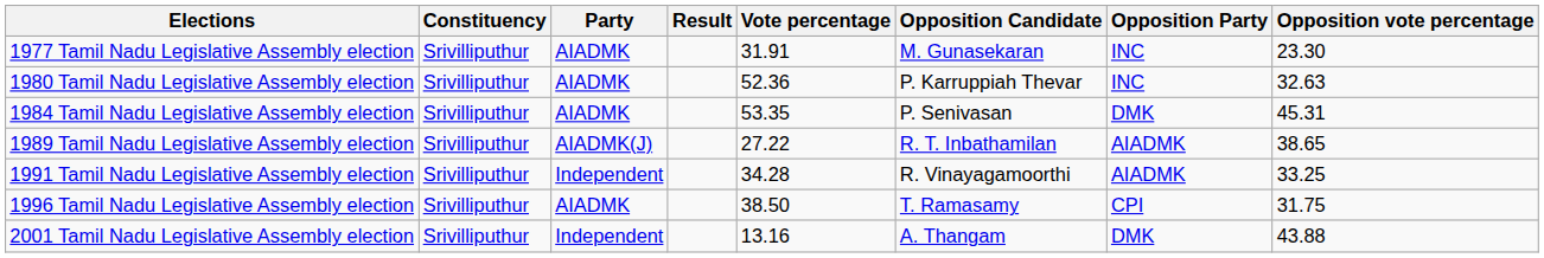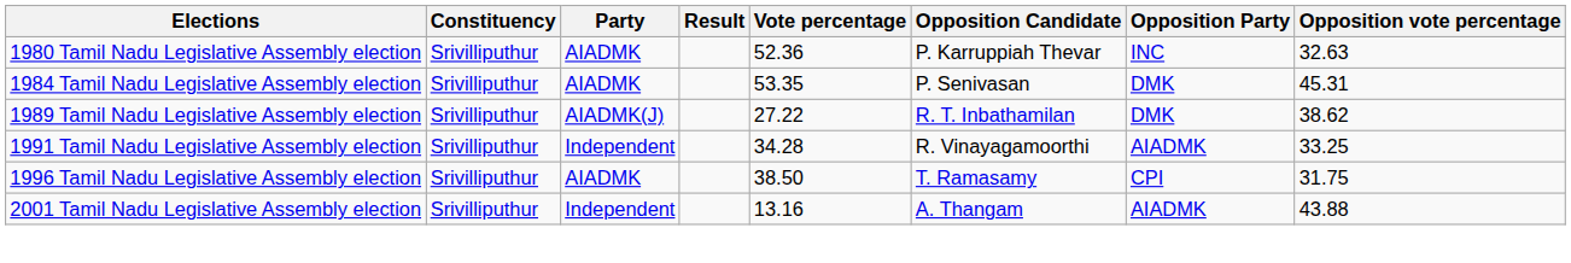- row: 1977 Tamil Nadu Legislative Assembly election | Srivilliputhur | AIADMK | 31.91 | M. Gunasekaran | INC | 23.30
1989 Tamil Nadu Legislative Assembly election | Opposition Party: AIADMK -> DMK
1989 Tamil Nadu Legislative Assembly election | Opposition vote percentage: 38.65 -> 38.62
2001 Tamil Nadu Legislative Assembly election | Opposition Party: DMK -> AIADMK
